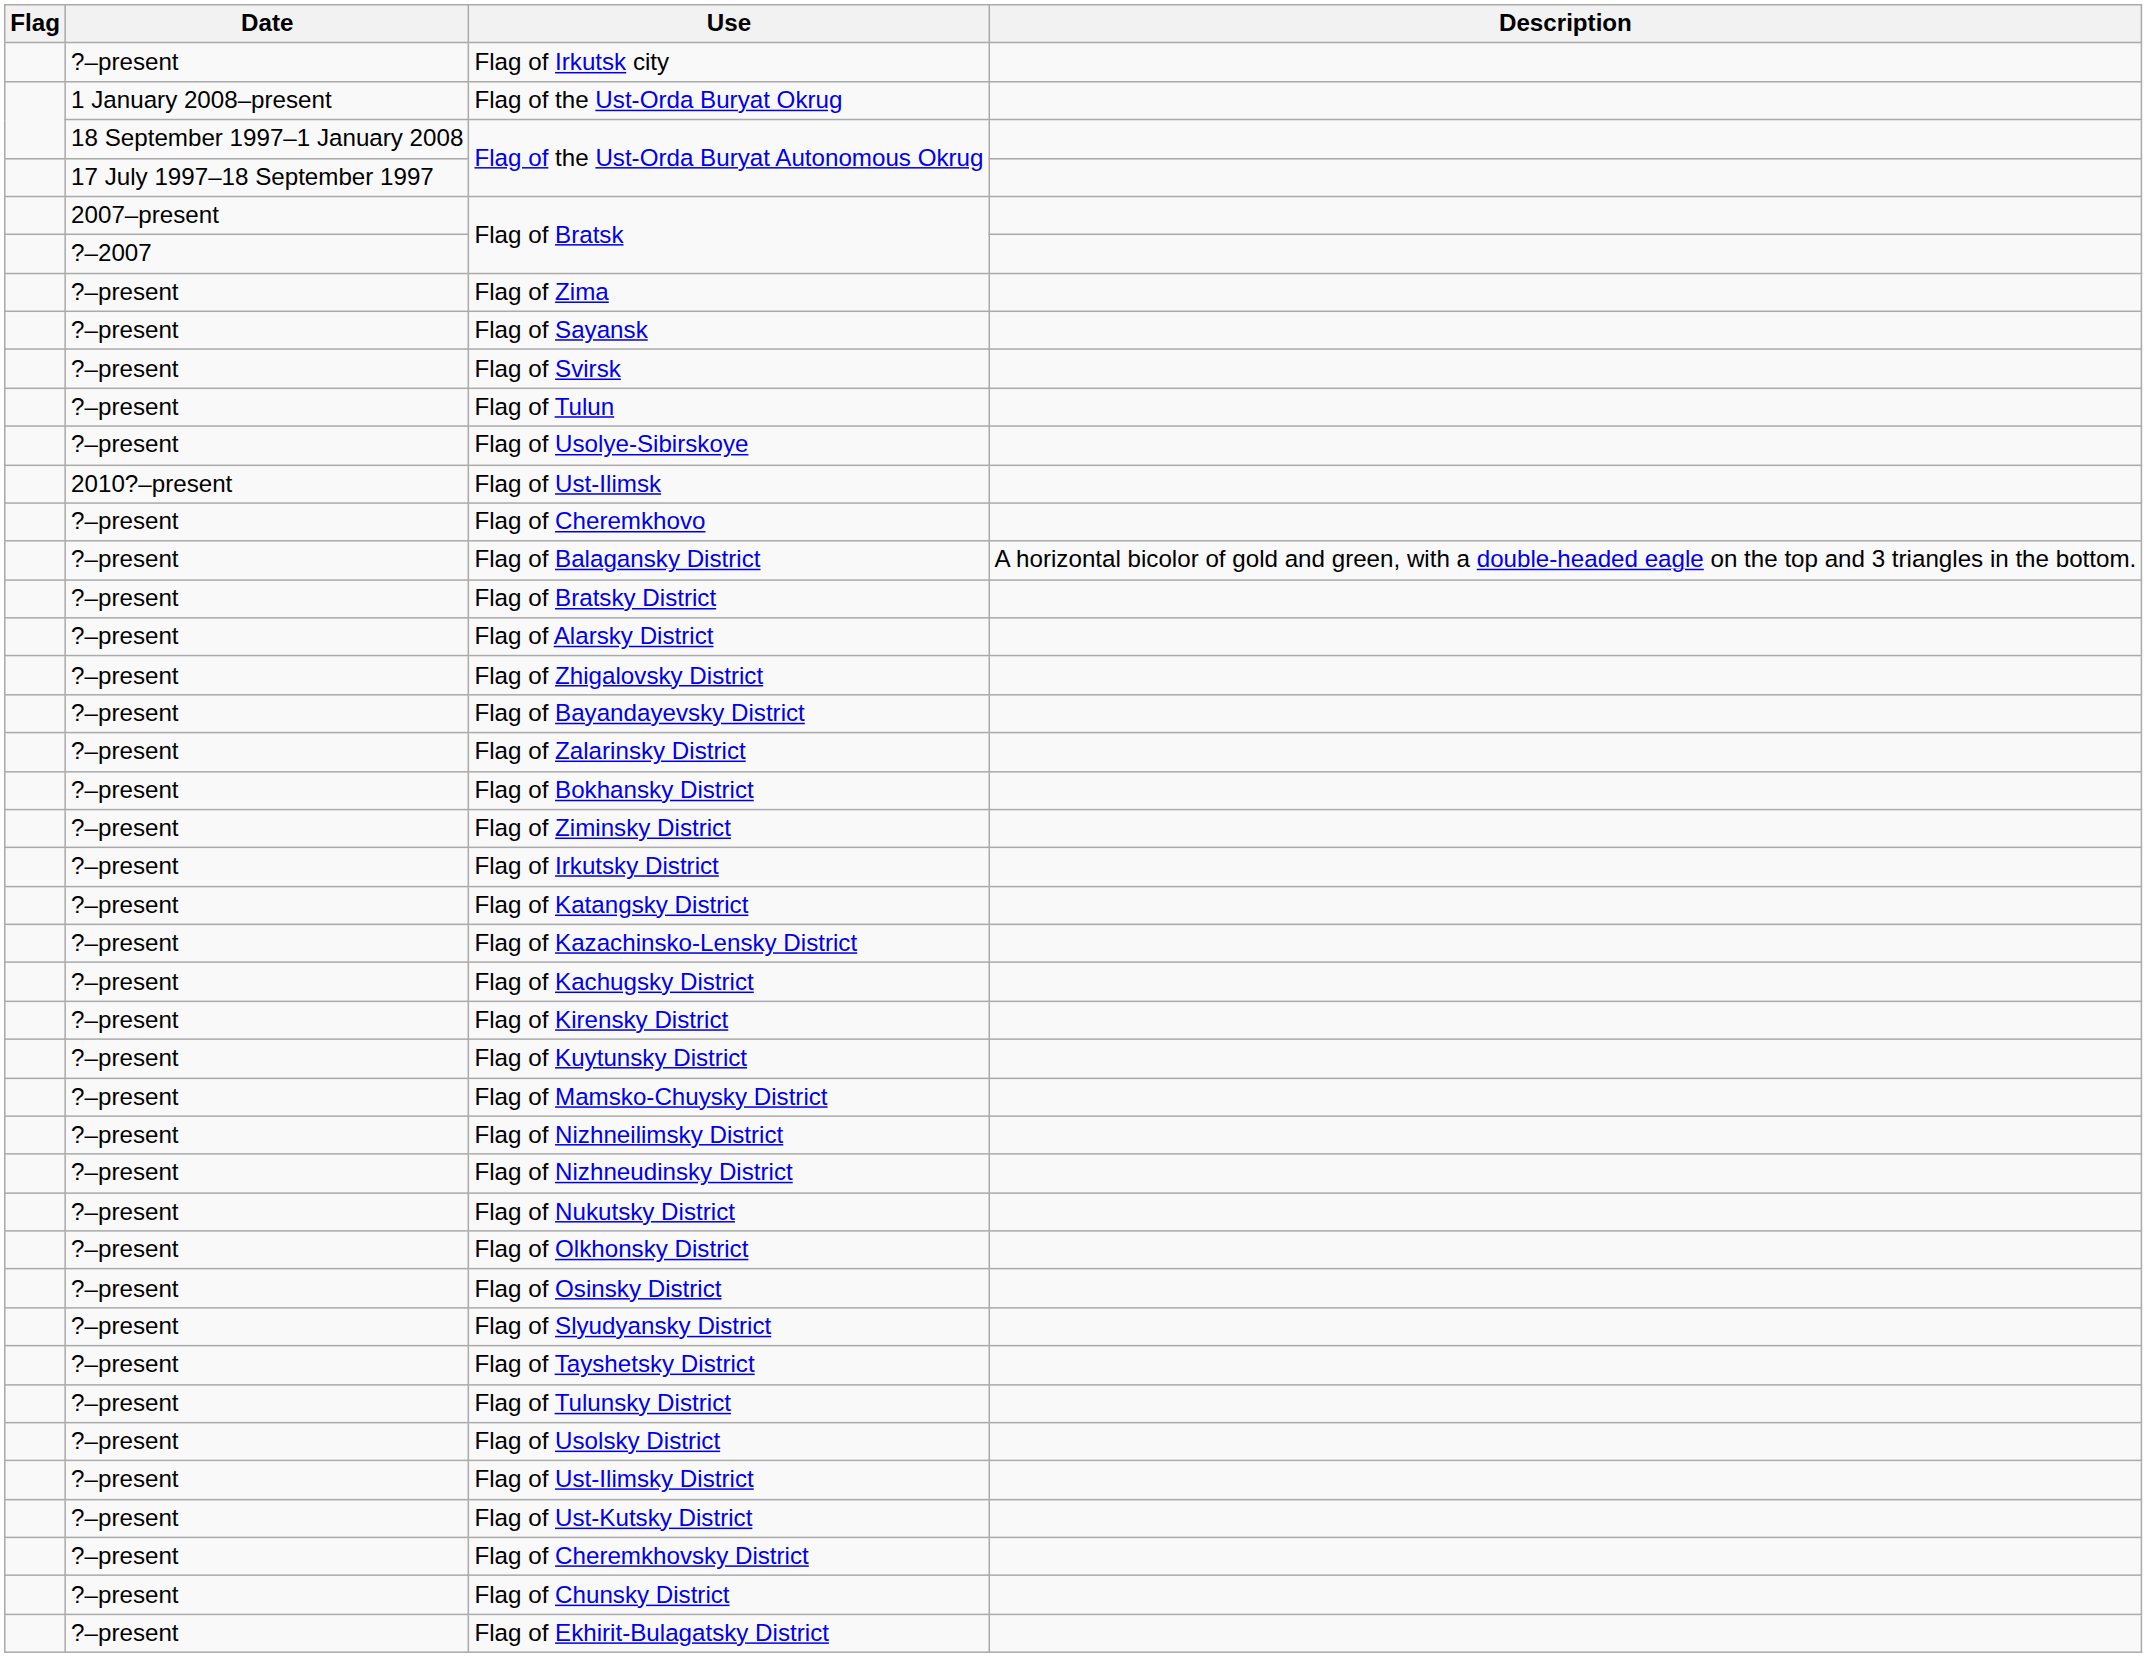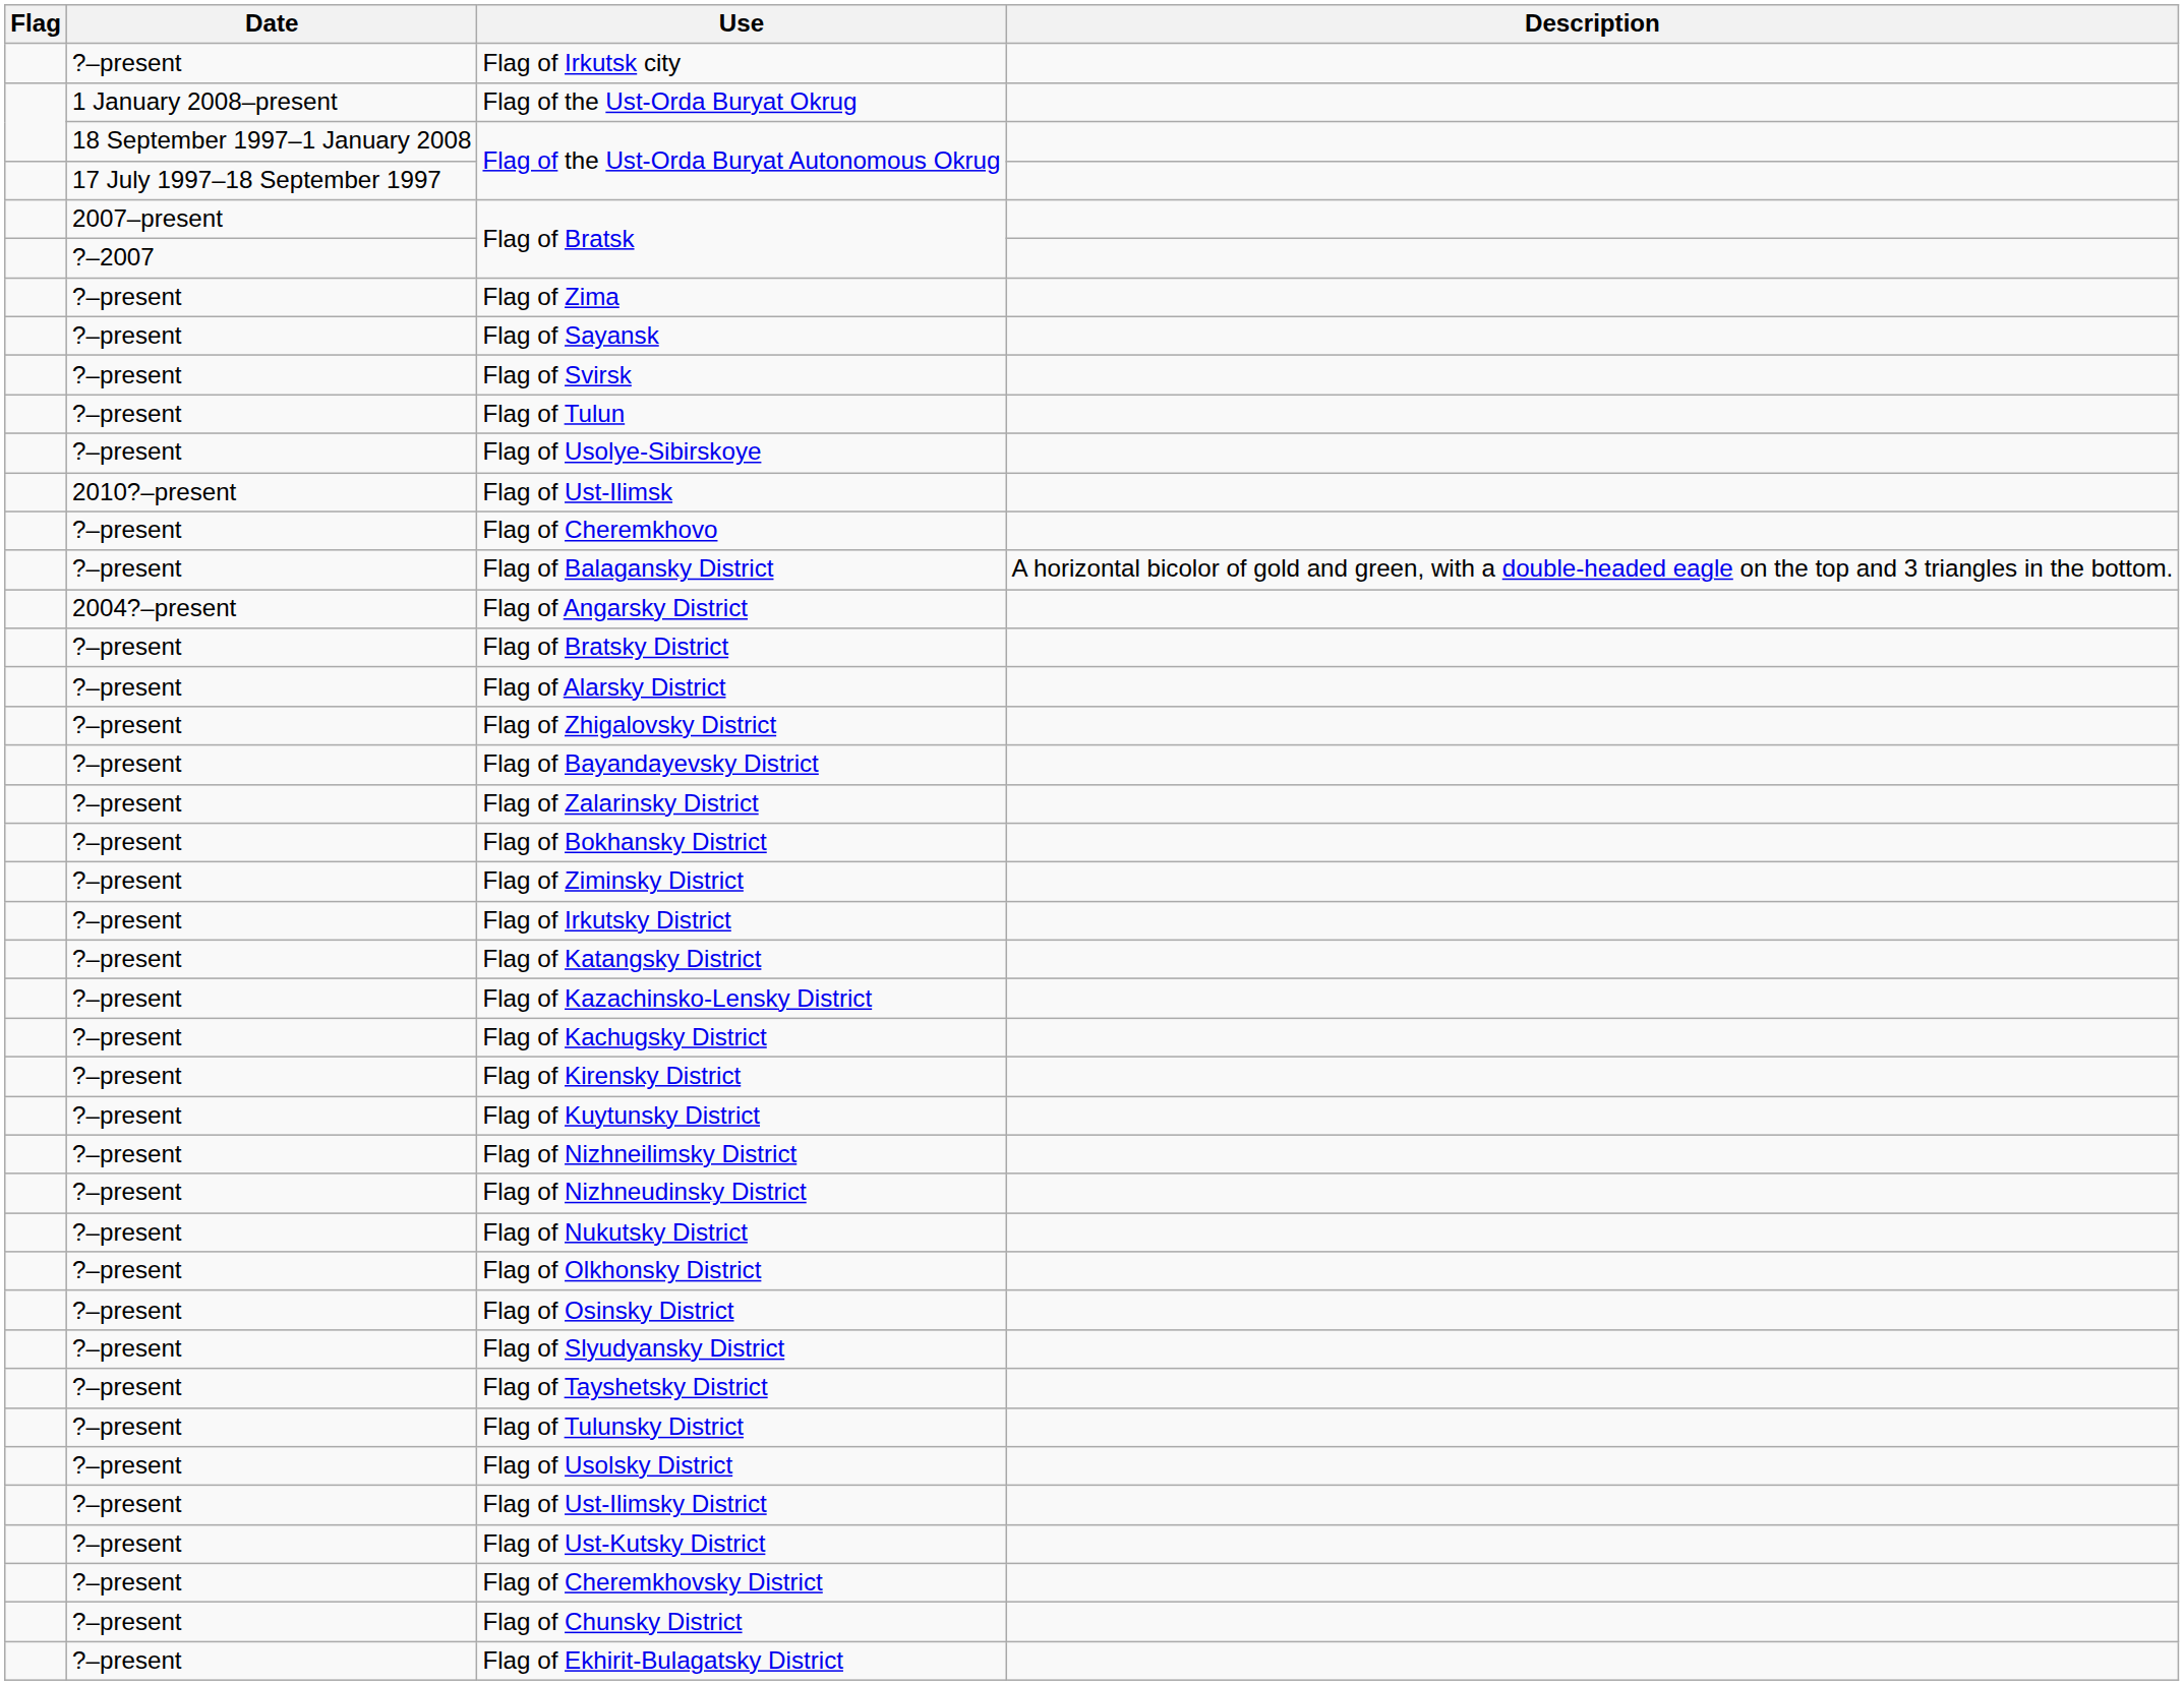+ row: 2004?–present | Flag of Angarsky District
- row: ?–present | Flag of Mamsko-Chuysky District
